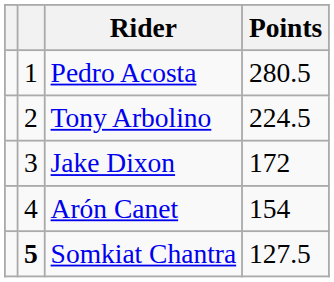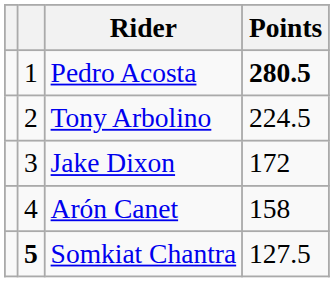Pedro Acosta | Points: normal -> bold
Arón Canet | Points: 154 -> 158
